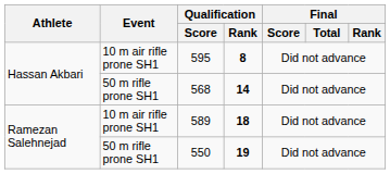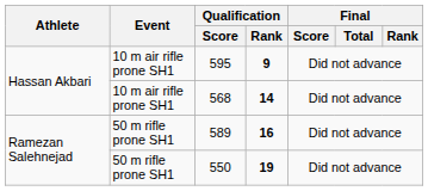595 | Qualification / Rank: 8 -> 9
568 | Event: 50 m rifle prone SH1 -> 10 m air rifle prone SH1
589 | Event: 10 m air rifle prone SH1 -> 50 m rifle prone SH1
589 | Qualification / Rank: 18 -> 16
